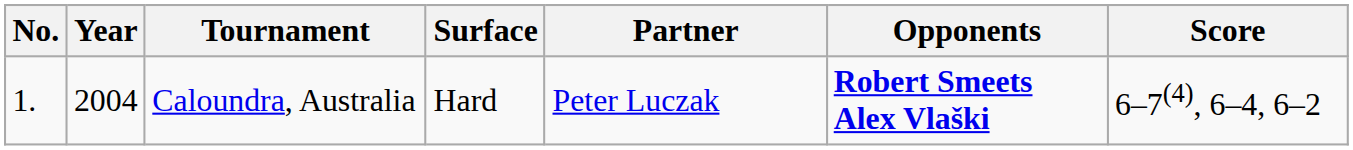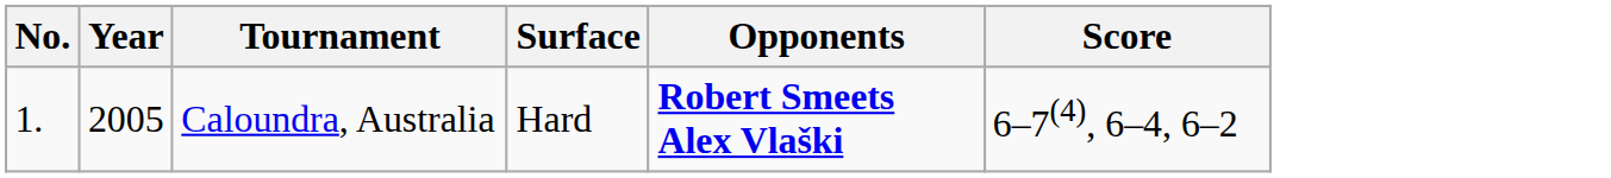- column: Partner | Peter Luczak
Caloundra, Australia | Year: 2004 -> 2005
